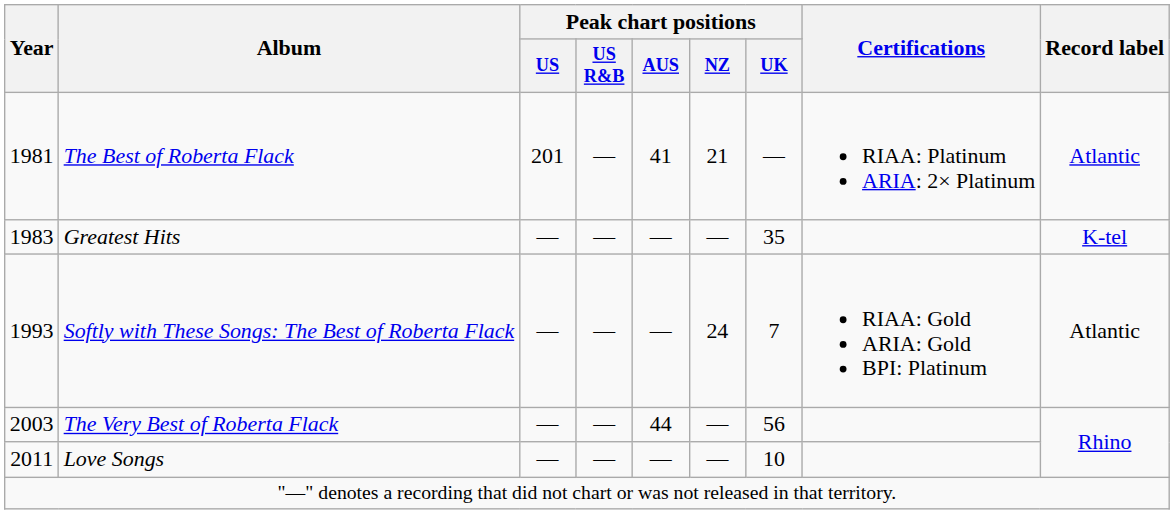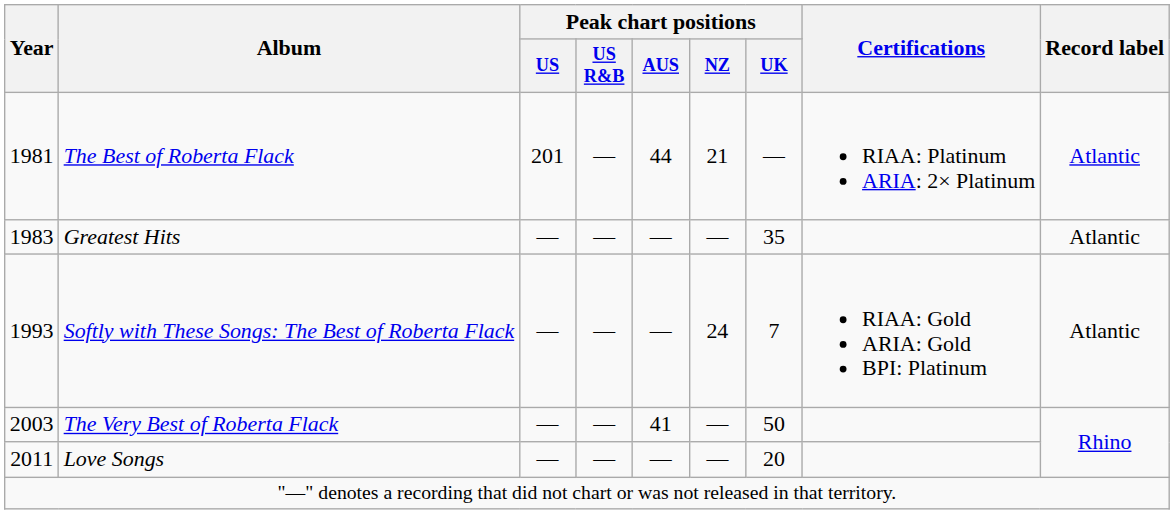The Best of Roberta Flack | Peak chart positions / AUS: 41 -> 44
Greatest Hits | Record label: K-tel -> Atlantic
The Very Best of Roberta Flack | Peak chart positions / AUS: 44 -> 41
The Very Best of Roberta Flack | Peak chart positions / UK: 56 -> 50
Love Songs | Peak chart positions / UK: 10 -> 20
